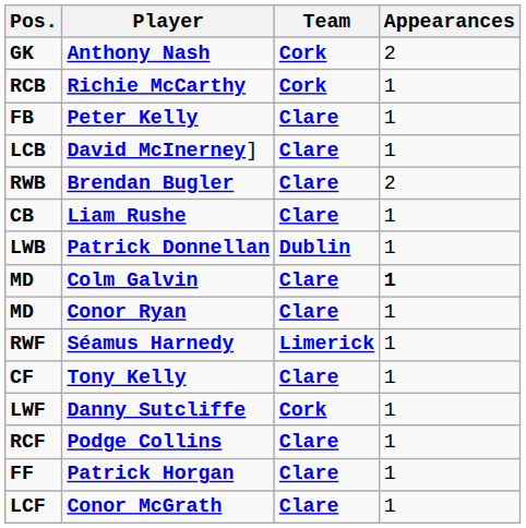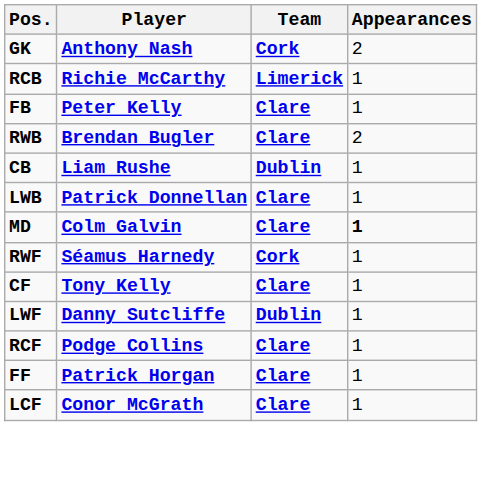Richie McCarthy | Team: Cork -> Limerick
- row: LCB | David McInerney] | Clare | 1
Liam Rushe | Team: Clare -> Dublin
Patrick Donnellan | Team: Dublin -> Clare
- row: MD | Conor Ryan | Clare | 1
Séamus Harnedy | Team: Limerick -> Cork
Danny Sutcliffe | Team: Cork -> Dublin
